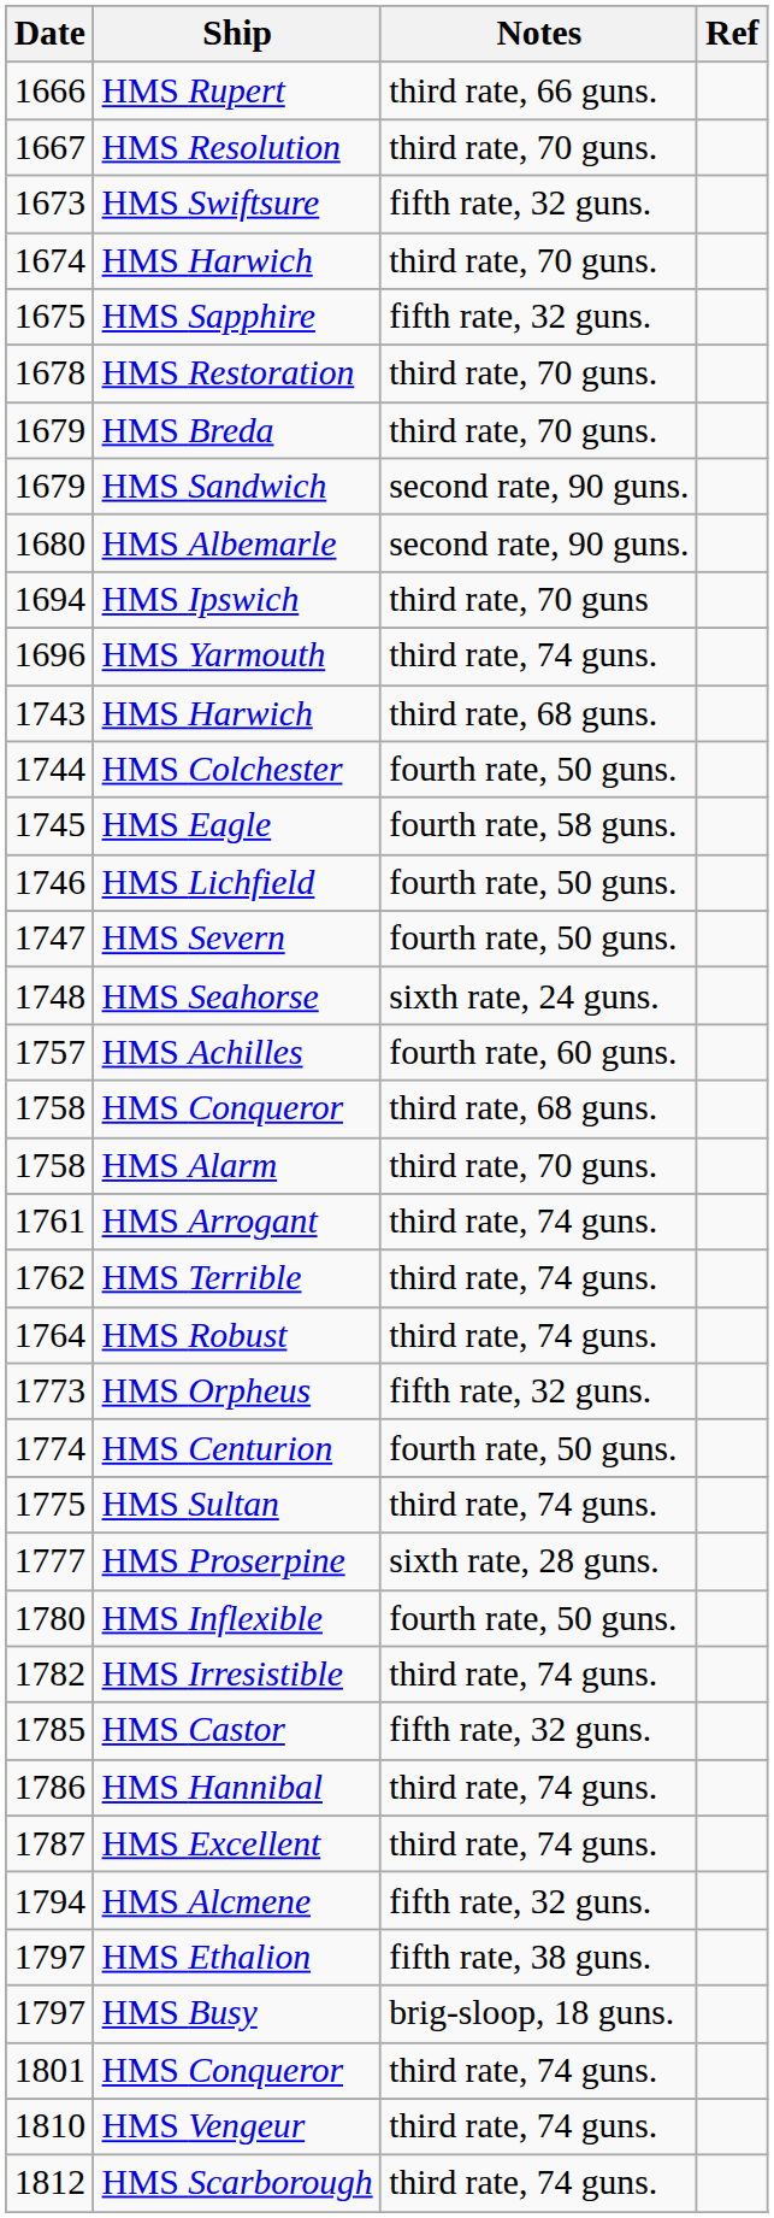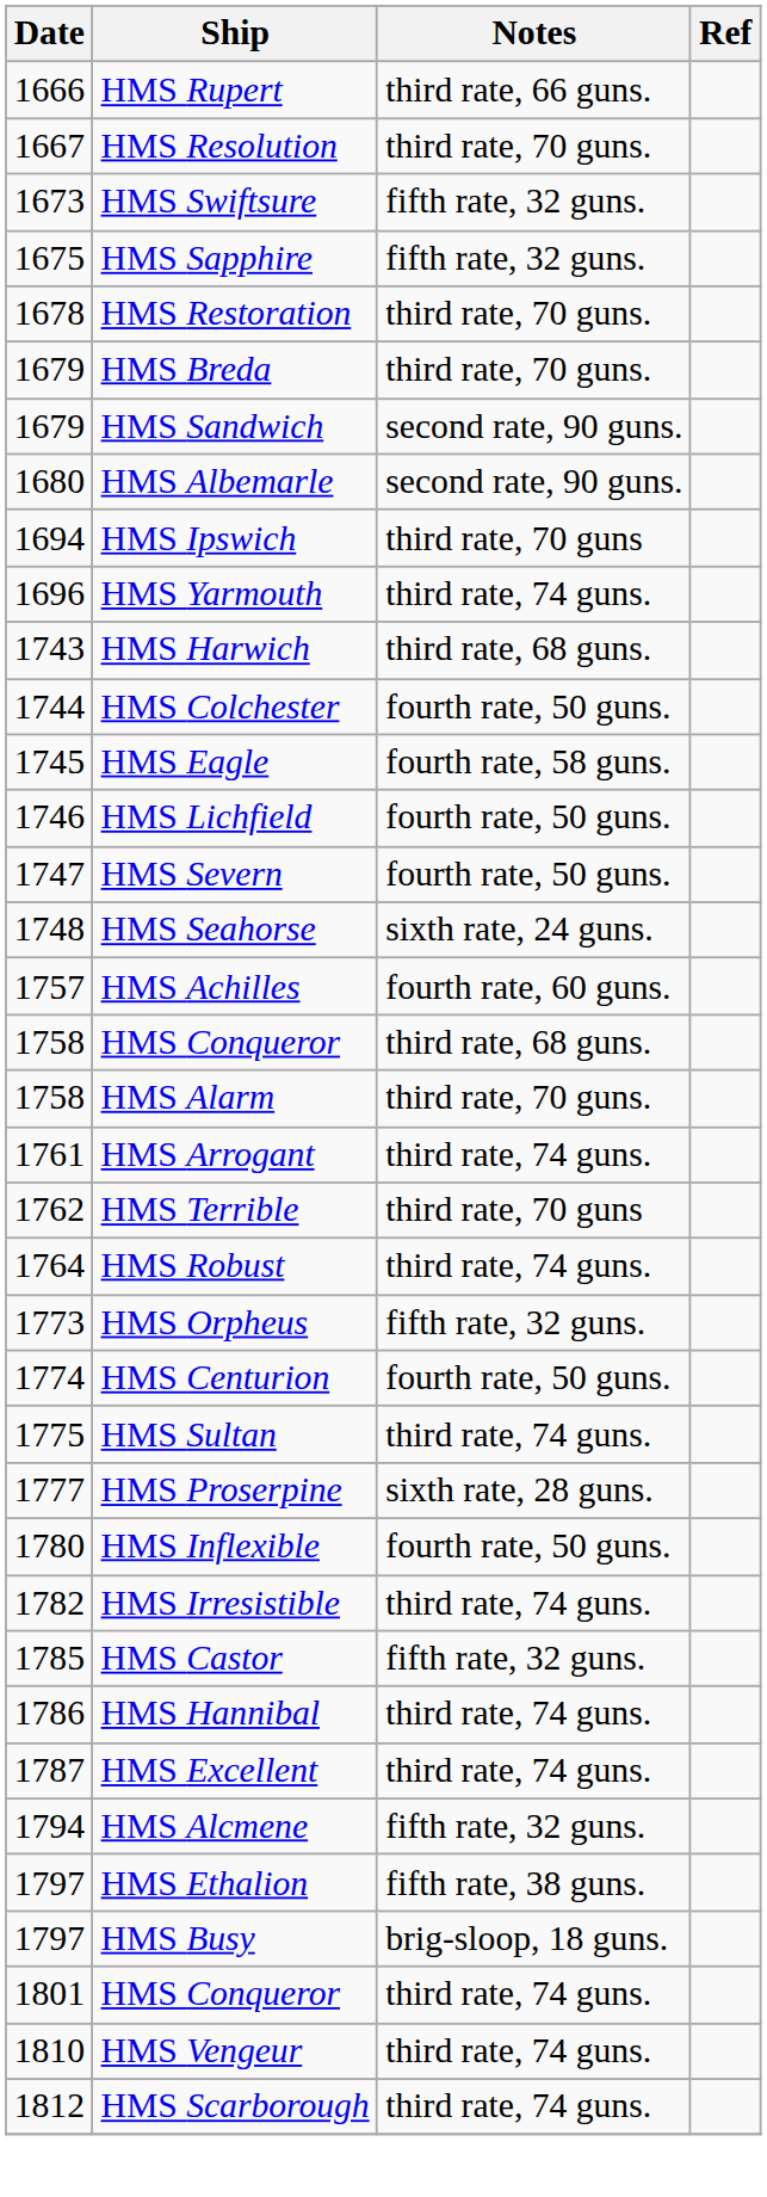- row: 1674 | HMS Harwich | third rate, 70 guns.
HMS Terrible | Notes: third rate, 74 guns. -> third rate, 70 guns
